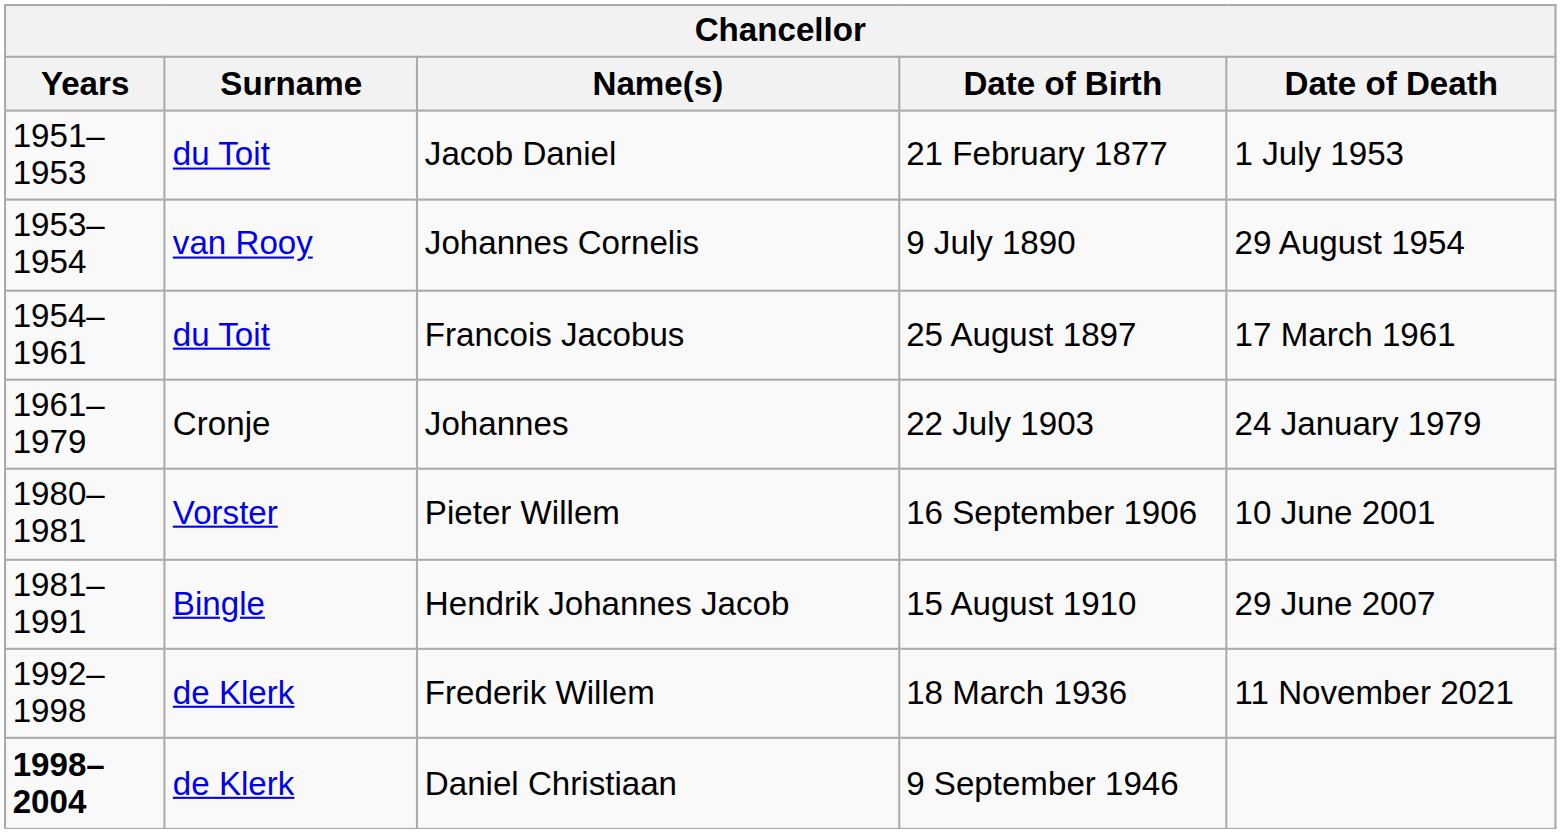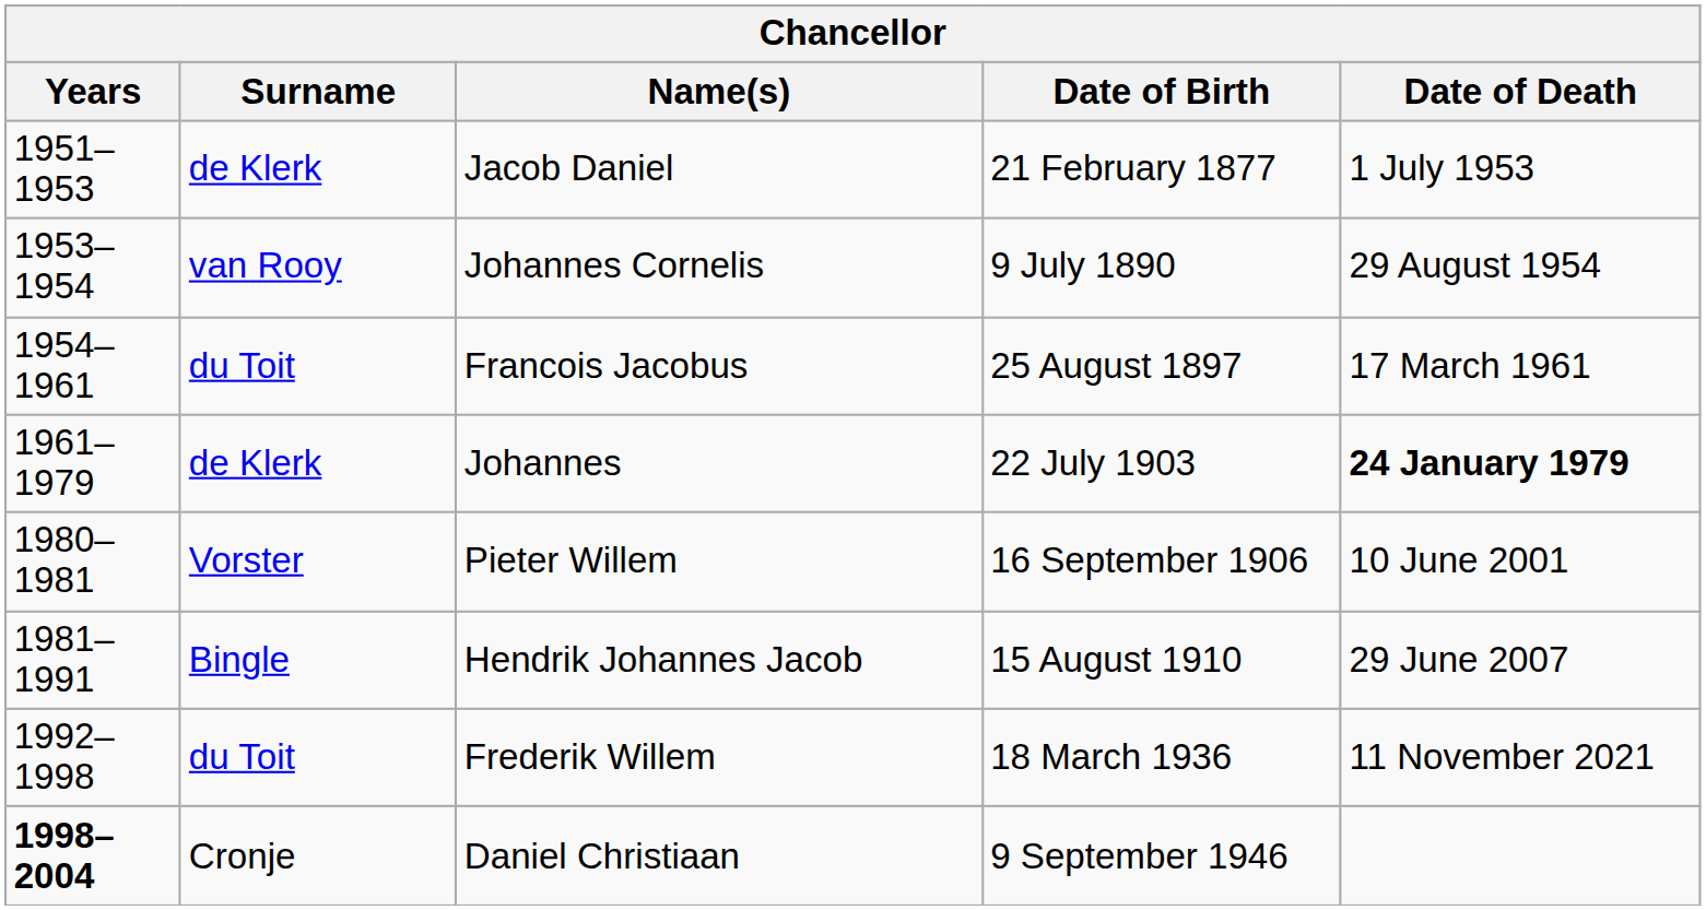Jacob Daniel | Surname: du Toit -> de Klerk
Johannes | Surname: Cronje -> de Klerk
Johannes | Date of Death: normal -> bold
Frederik Willem | Surname: de Klerk -> du Toit
Daniel Christiaan | Surname: de Klerk -> Cronje
